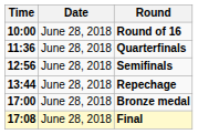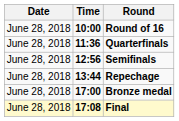columns swapped: Date <-> Time
